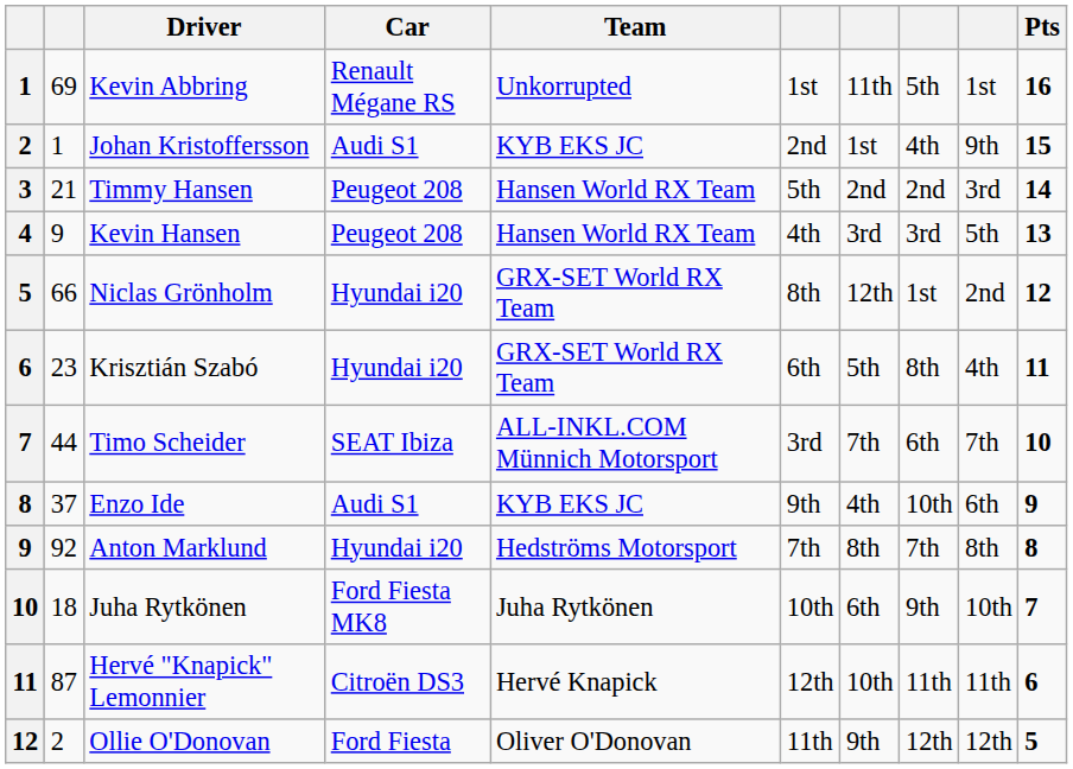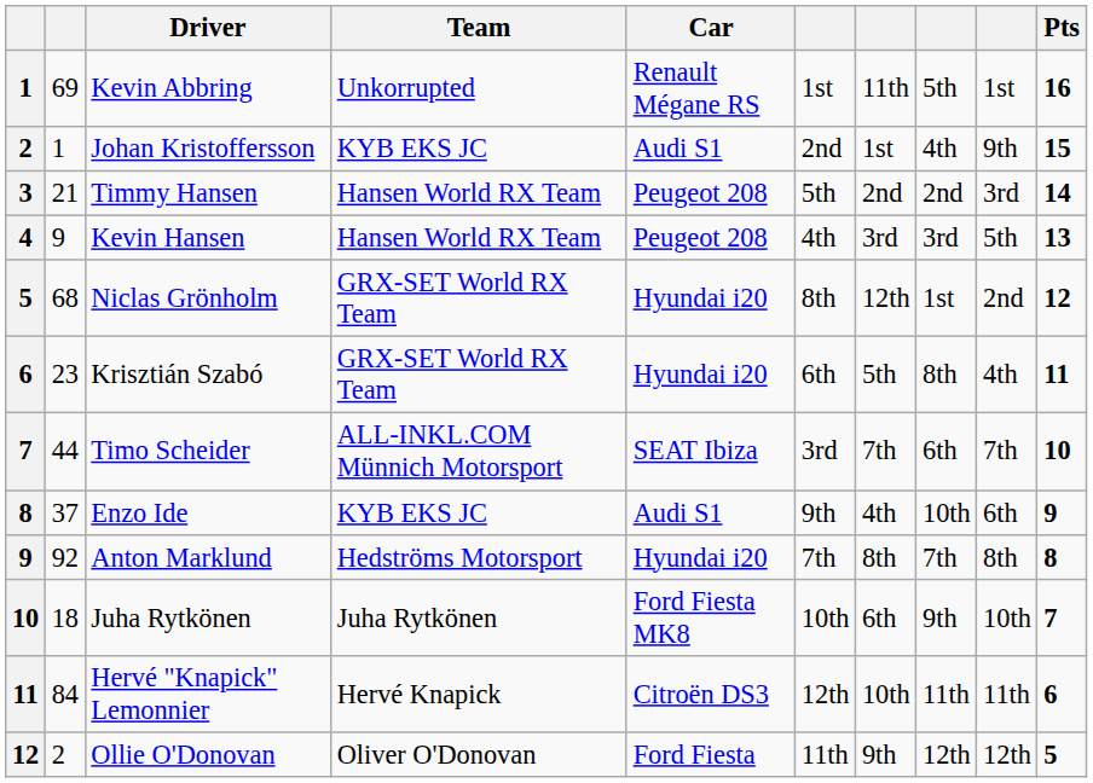columns swapped: Team <-> Car
Niclas Grönholm | column 2: 66 -> 68
Hervé "Knapick" Lemonnier | column 2: 87 -> 84
